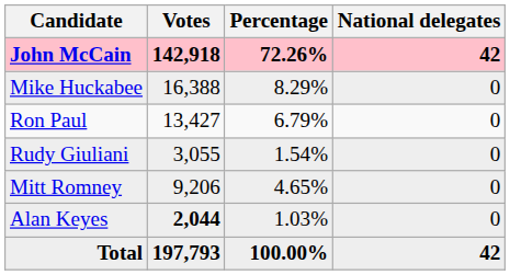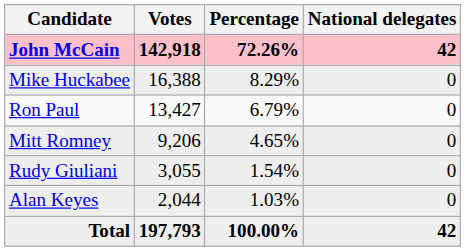rows swapped: Mitt Romney <-> Rudy Giuliani
Alan Keyes | Votes: bold -> normal
